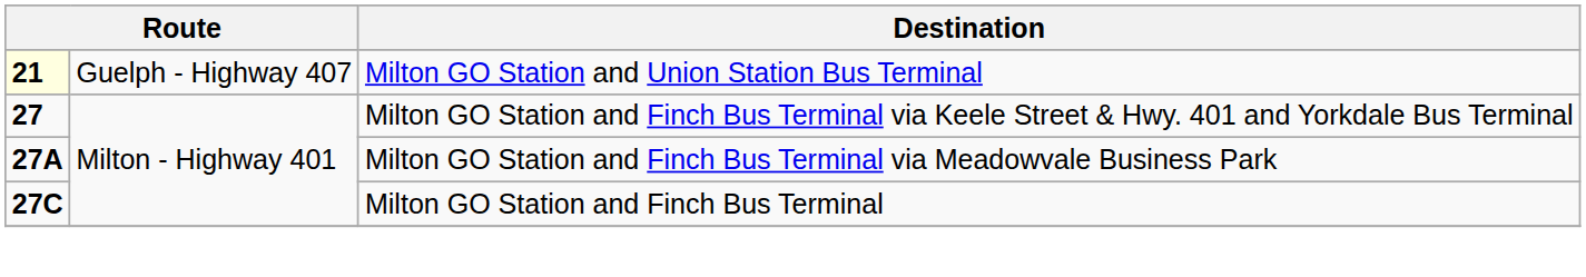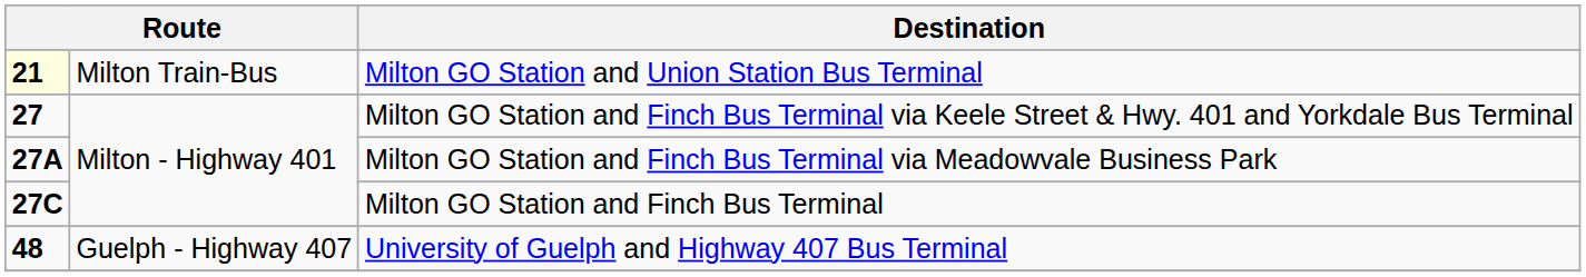Milton GO Station and Union Station Bus Terminal | column 2: Guelph - Highway 407 -> Milton Train-Bus
+ row: 48 | Guelph - Highway 407 | University of Guelph and Highway 407 Bus Terminal
